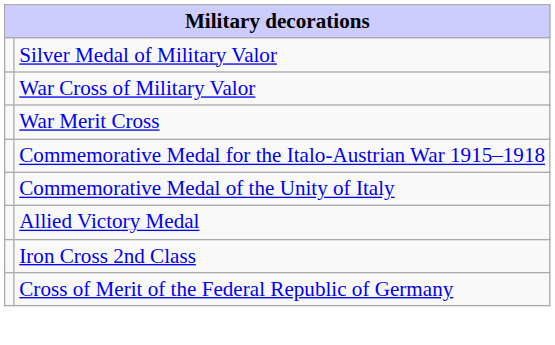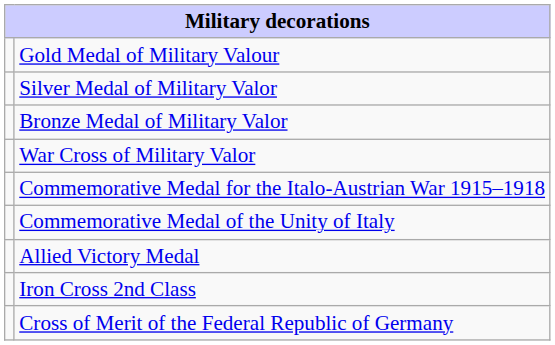+ row: Gold Medal of Military Valour
+ row: Bronze Medal of Military Valor
- row: War Merit Cross
